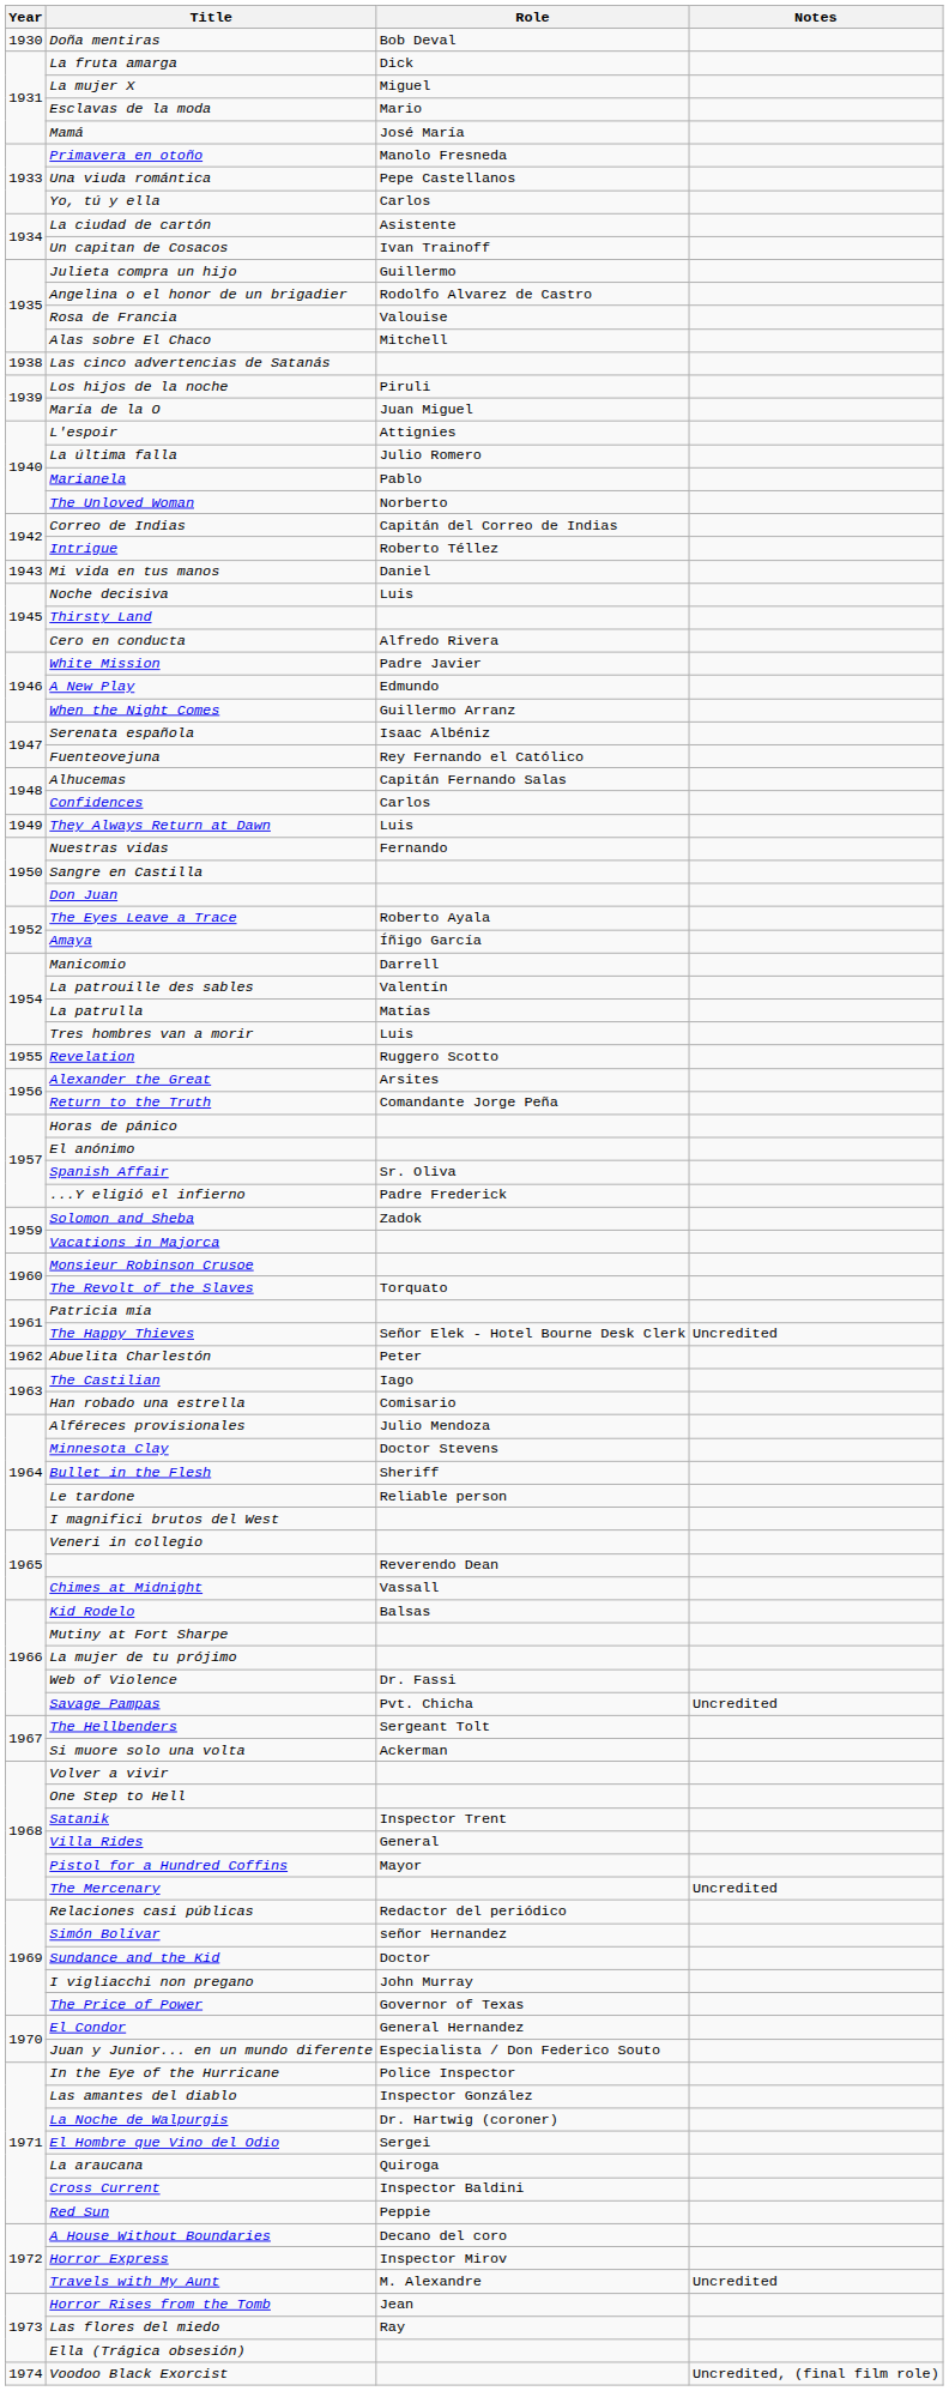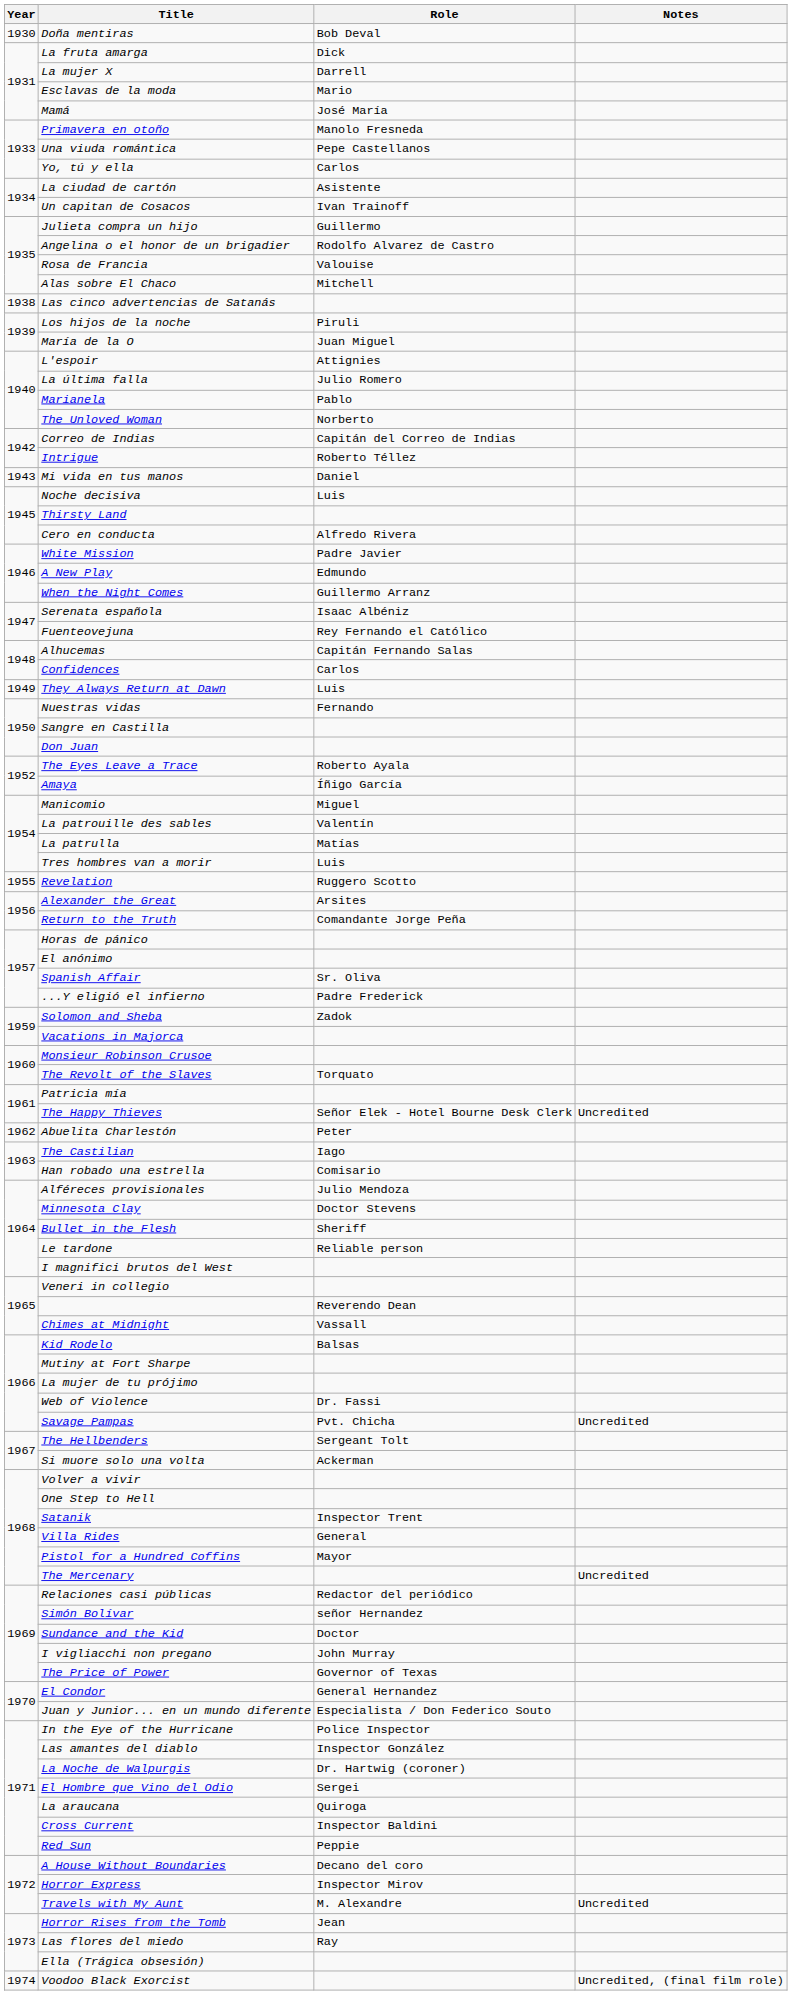La mujer X | Role: Miguel -> Darrell
Manicomio | Role: Darrell -> Miguel
